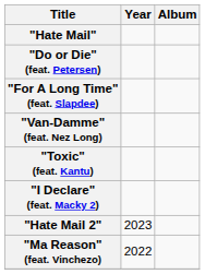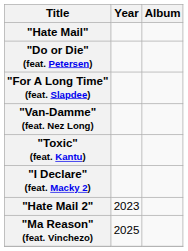"Ma Reason" (feat. Vinchezo) | Year: 2022 -> 2025
